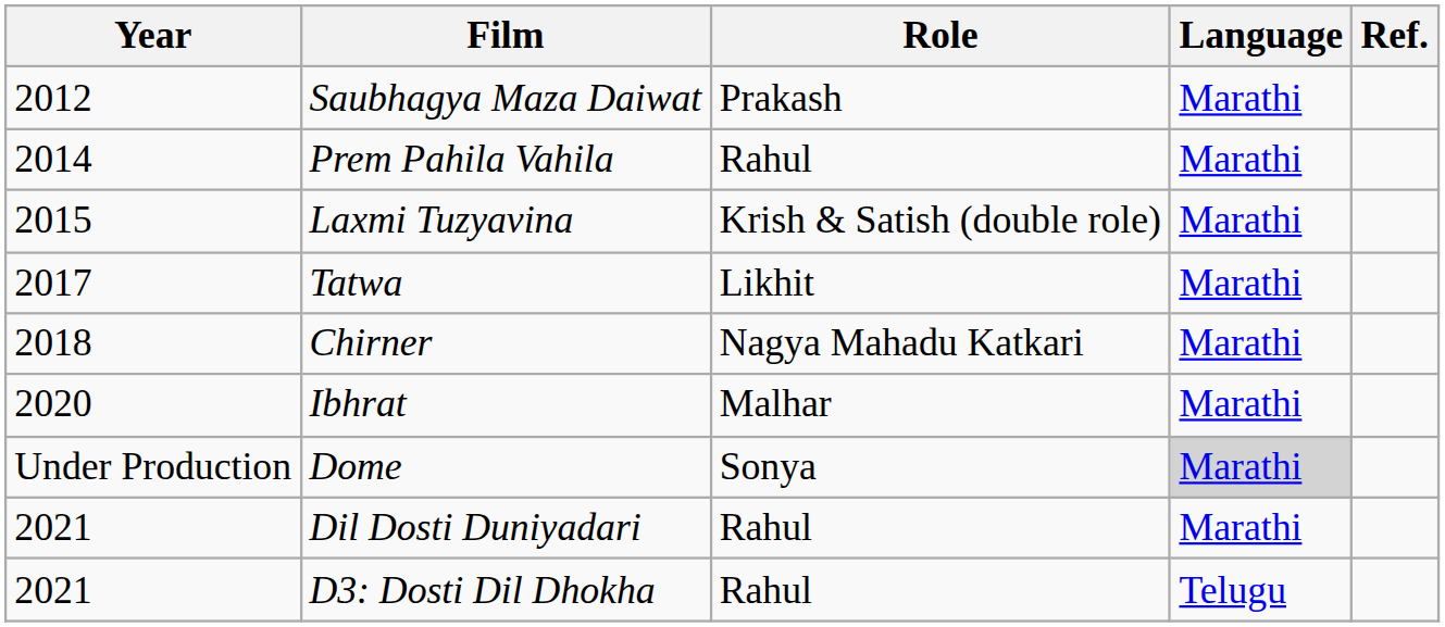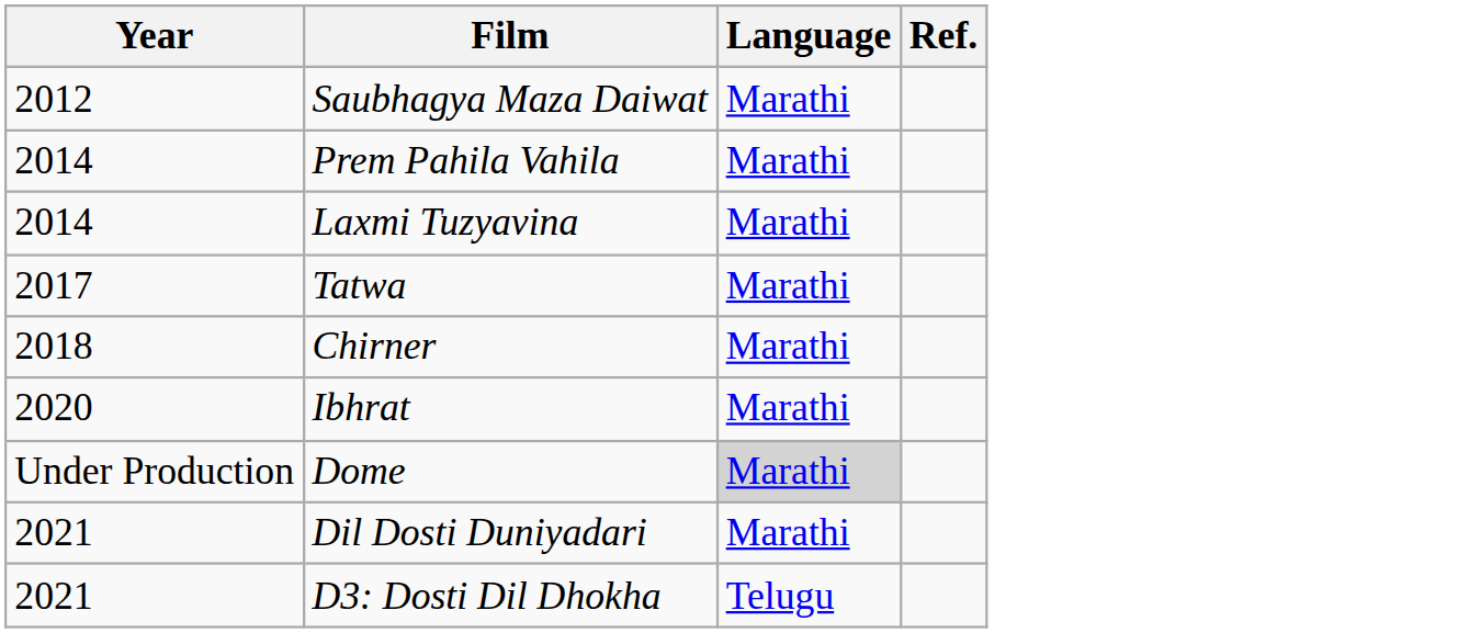- column: Role | Prakash | Rahul | Krish & Satish (double role) | Likhit | Nagya Mahadu Katkari | Malhar | Sonya | Rahul | Rahul
Laxmi Tuzyavina | Year: 2015 -> 2014
